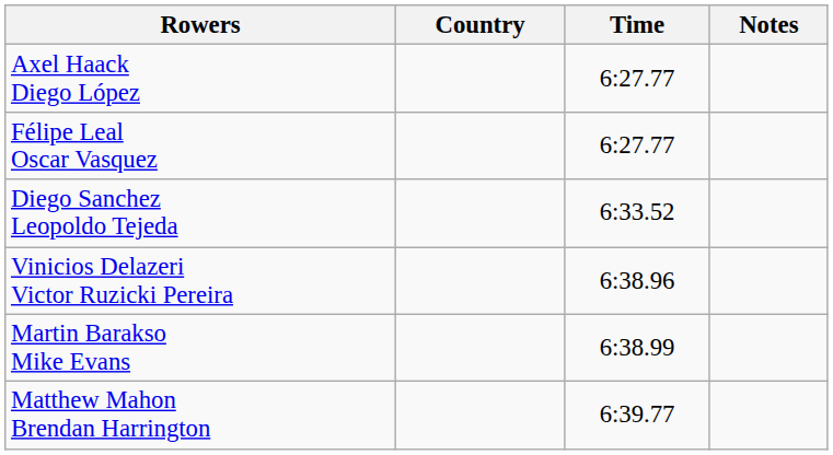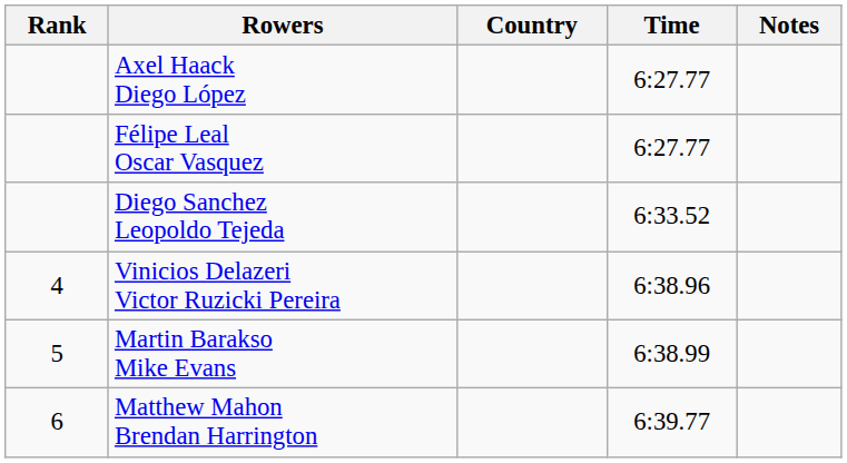+ column: Rank | 4 | 5 | 6
